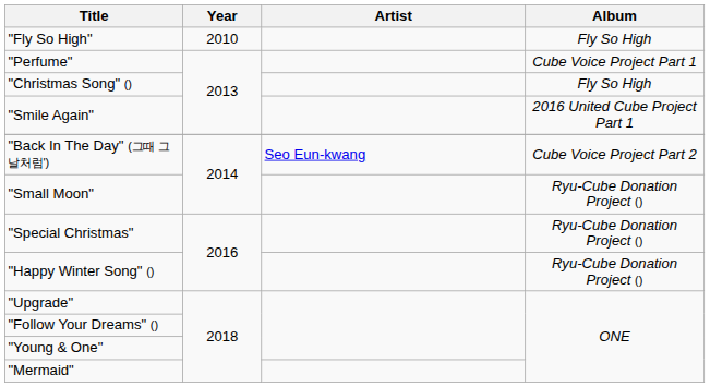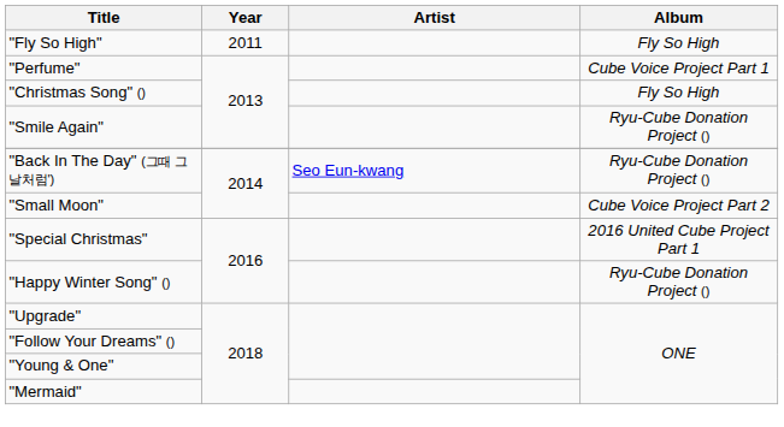"Fly So High" | Year: 2010 -> 2011
"Smile Again" | Album: 2016 United Cube Project Part 1 -> Ryu-Cube Donation Project ()
"Back In The Day" (그때 그날처럼') | Album: Cube Voice Project Part 2 -> Ryu-Cube Donation Project ()
"Small Moon" | Album: Ryu-Cube Donation Project () -> Cube Voice Project Part 2
"Special Christmas" | Album: Ryu-Cube Donation Project () -> 2016 United Cube Project Part 1
